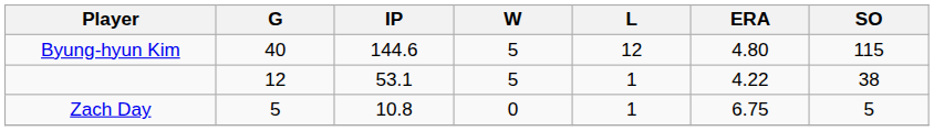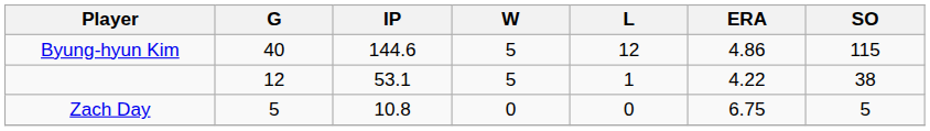Byung-hyun Kim | ERA: 4.80 -> 4.86
Zach Day | L: 1 -> 0
